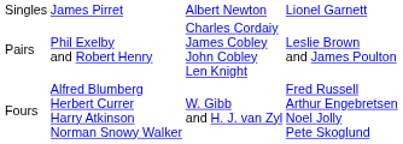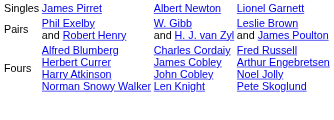Pairs | column 3: Charles Cordaiy James Cobley John Cobley Len Knight -> W. Gibb and H. J. van Zyl
Fours | column 3: W. Gibb and H. J. van Zyl -> Charles Cordaiy James Cobley John Cobley Len Knight
